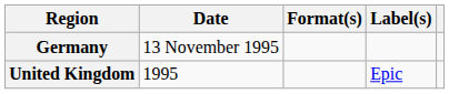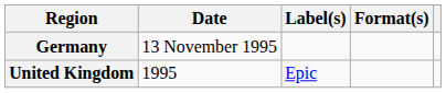columns swapped: Format(s) <-> Label(s)
